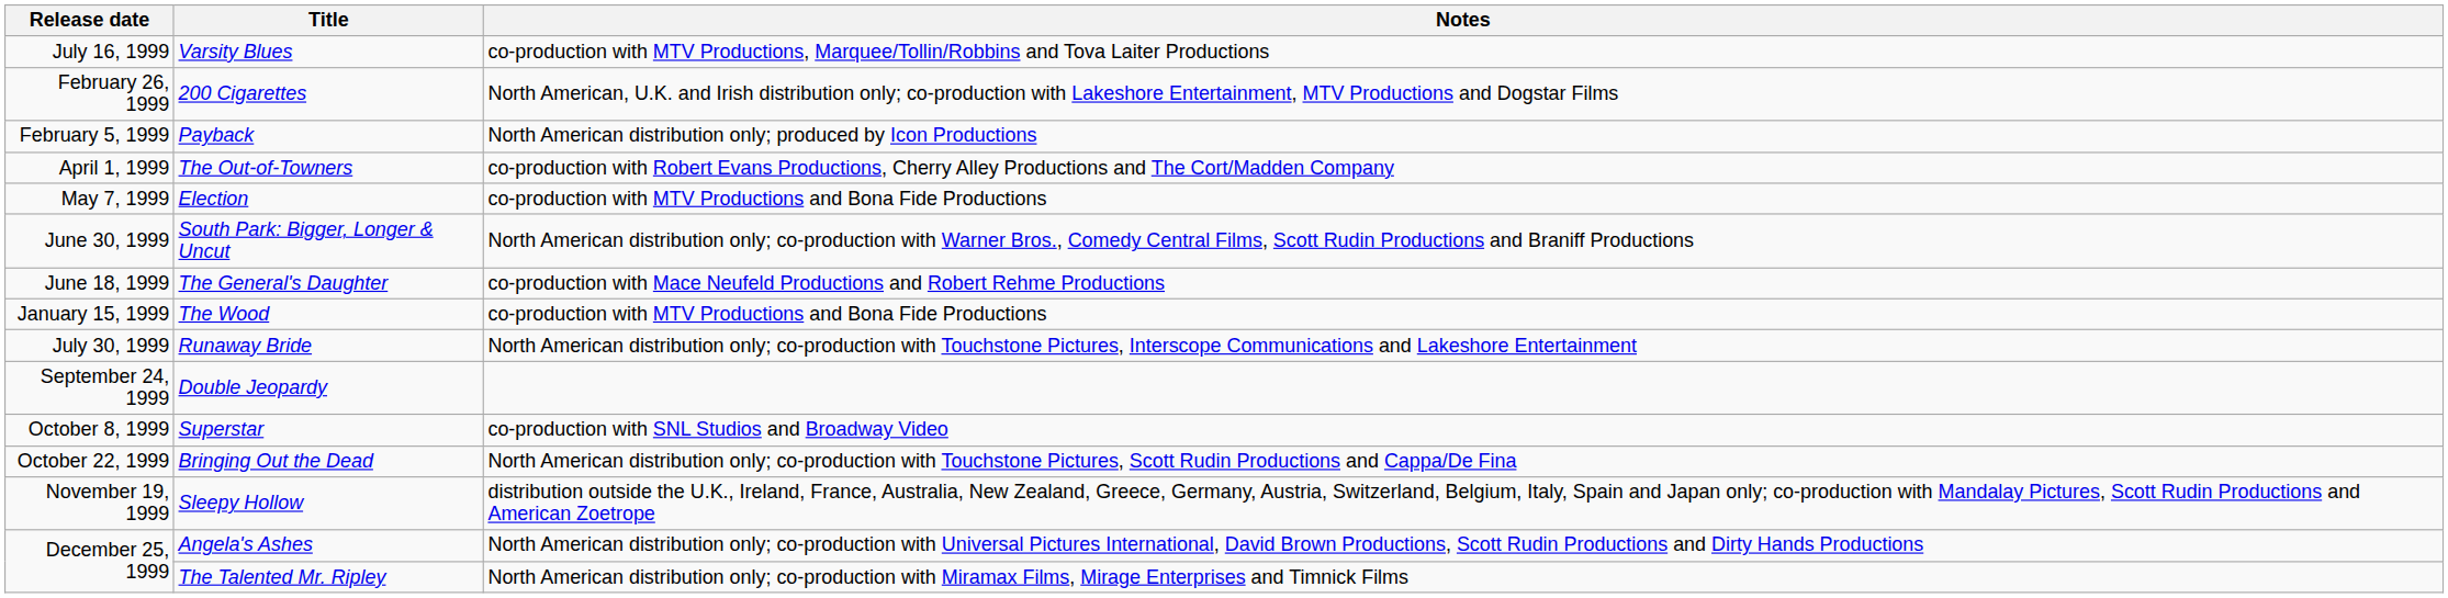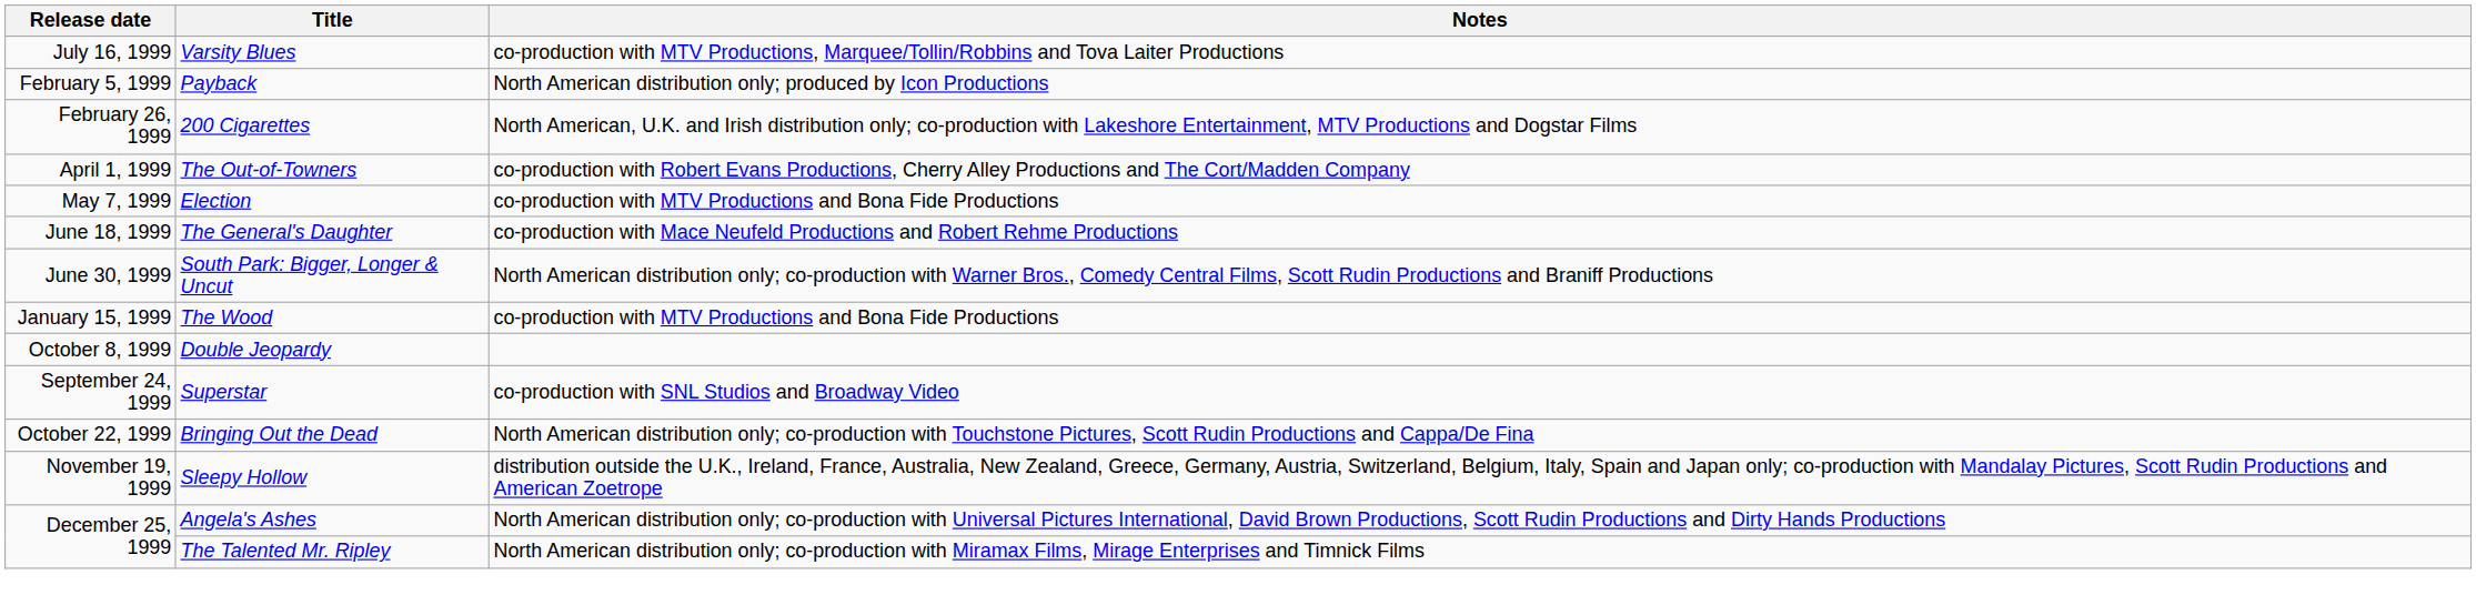rows swapped: Payback <-> 200 Cigarettes
rows swapped: The General's Daughter <-> South Park: Bigger, Longer & Uncut
- row: July 30, 1999 | Runaway Bride | North American distribution only; co-production with Touchstone Pictures, Interscope Communications and Lakeshore Entertainment
Double Jeopardy | Release date: September 24, 1999 -> October 8, 1999
Superstar | Release date: October 8, 1999 -> September 24, 1999
